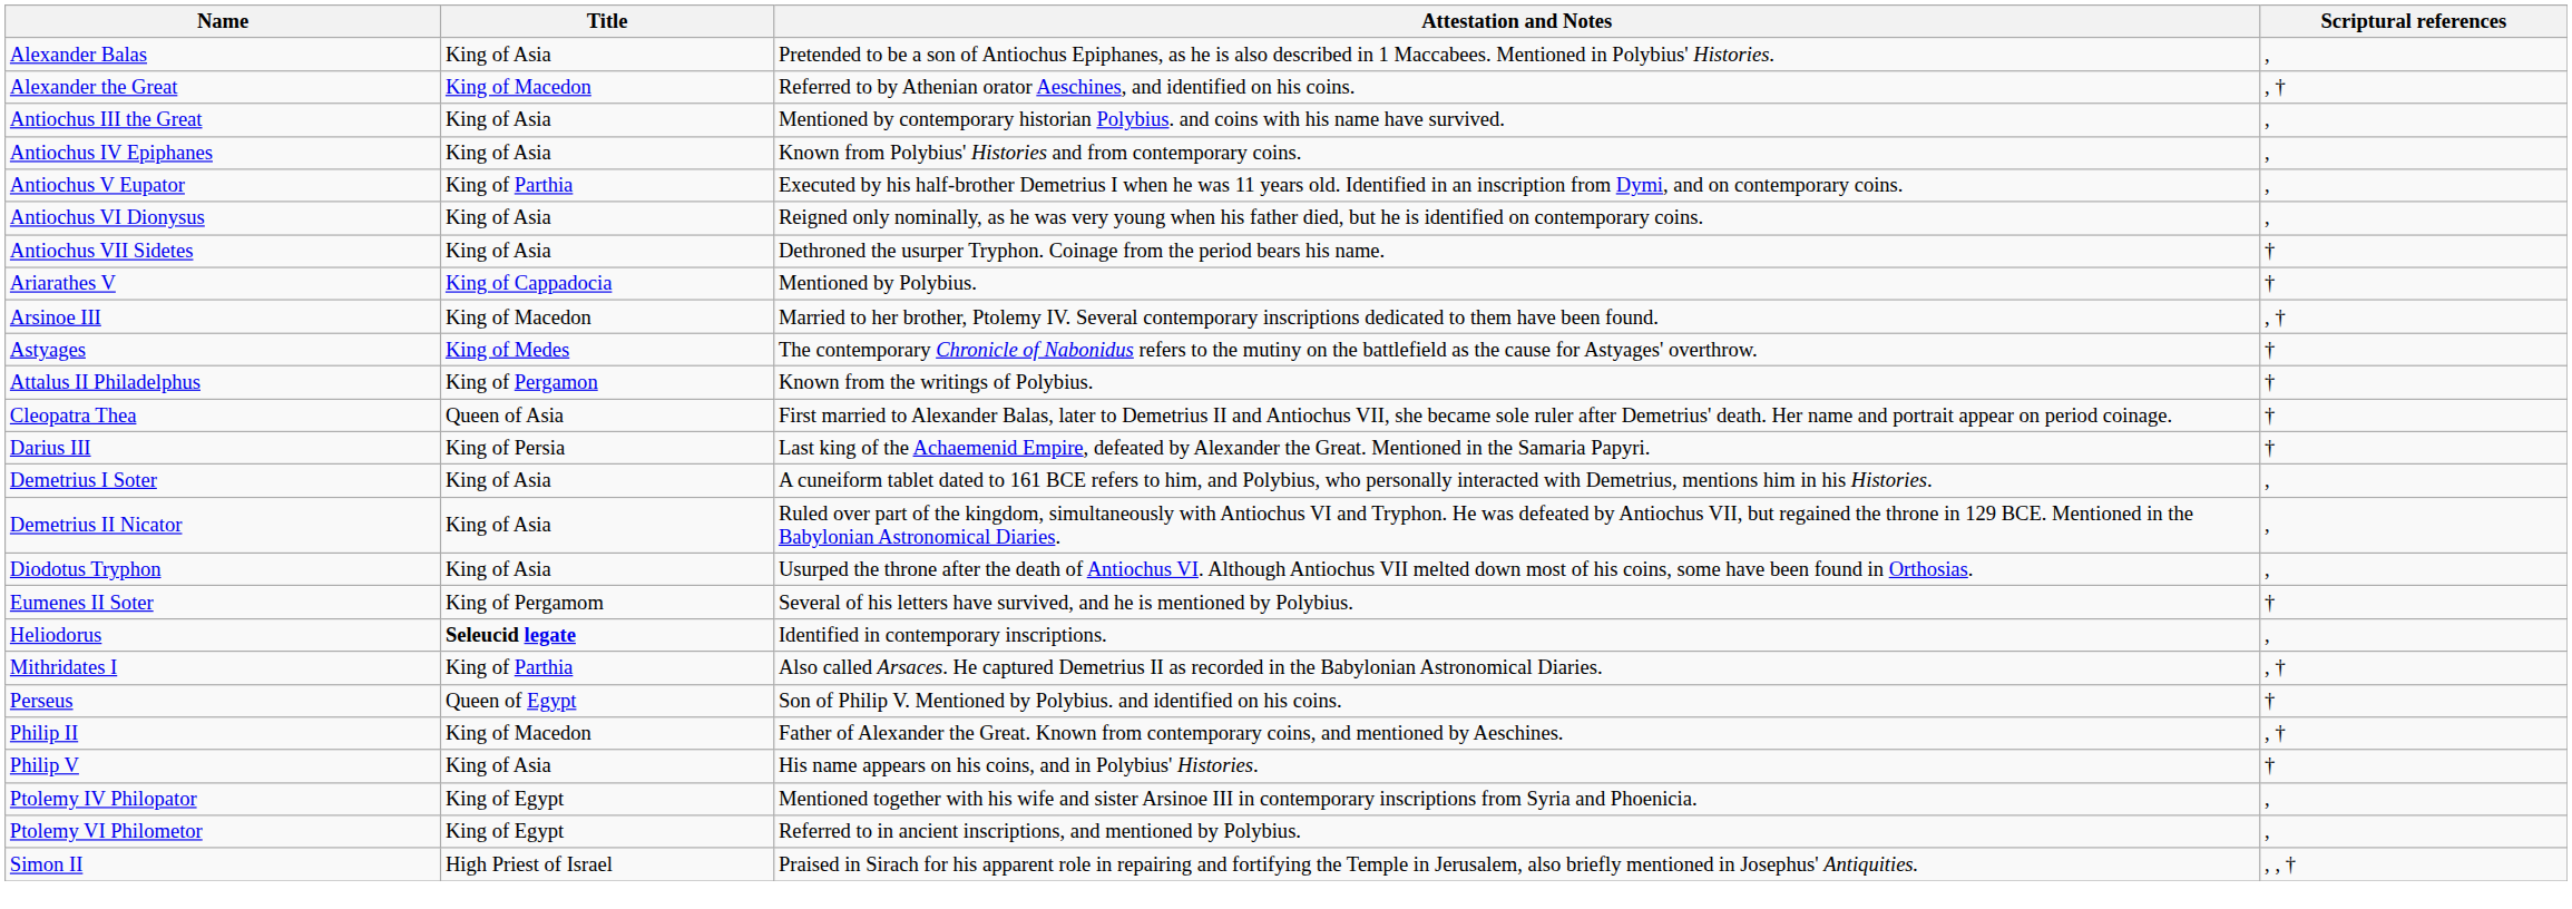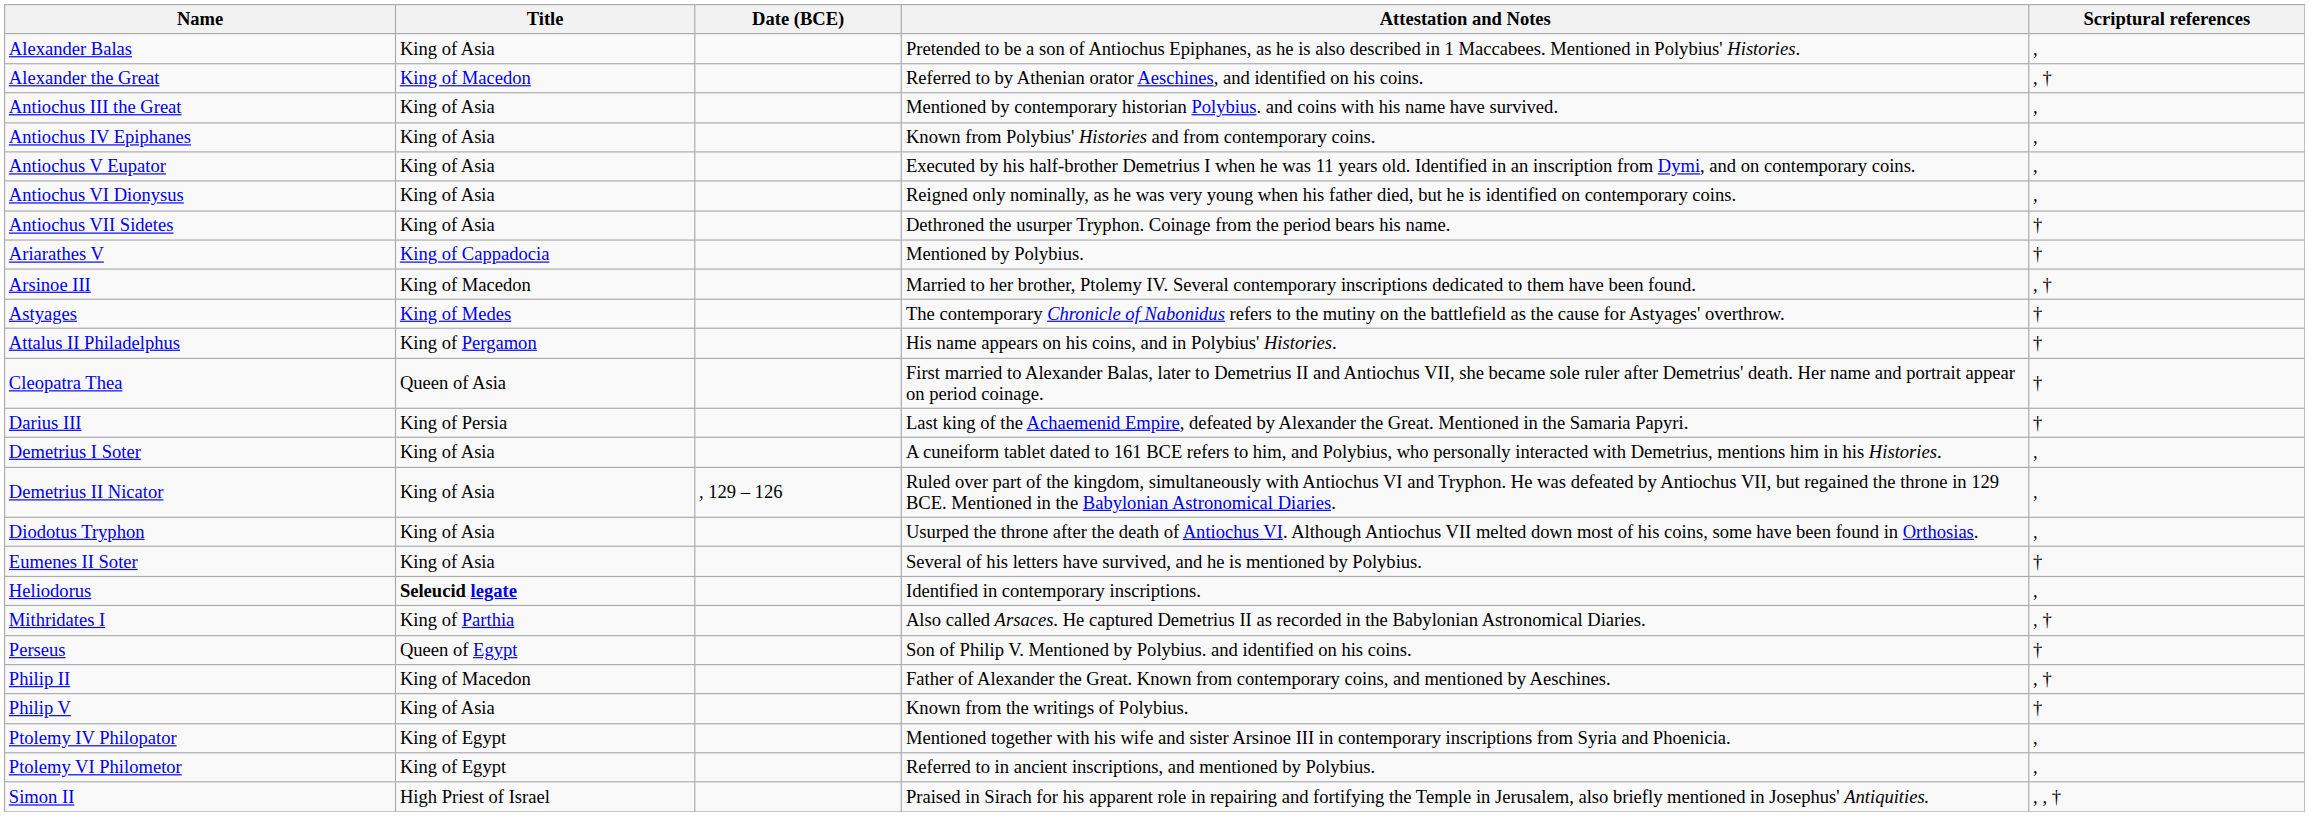+ column: Date (BCE) | , 129 – 126
Antiochus V Eupator | Title: King of Parthia -> King of Asia
Attalus II Philadelphus | Attestation and Notes: Known from the writings of Polybius. -> His name appears on his coins, and in Polybius' Histories.
Eumenes II Soter | Title: King of Pergamom -> King of Asia
Philip V | Attestation and Notes: His name appears on his coins, and in Polybius' Histories. -> Known from the writings of Polybius.
